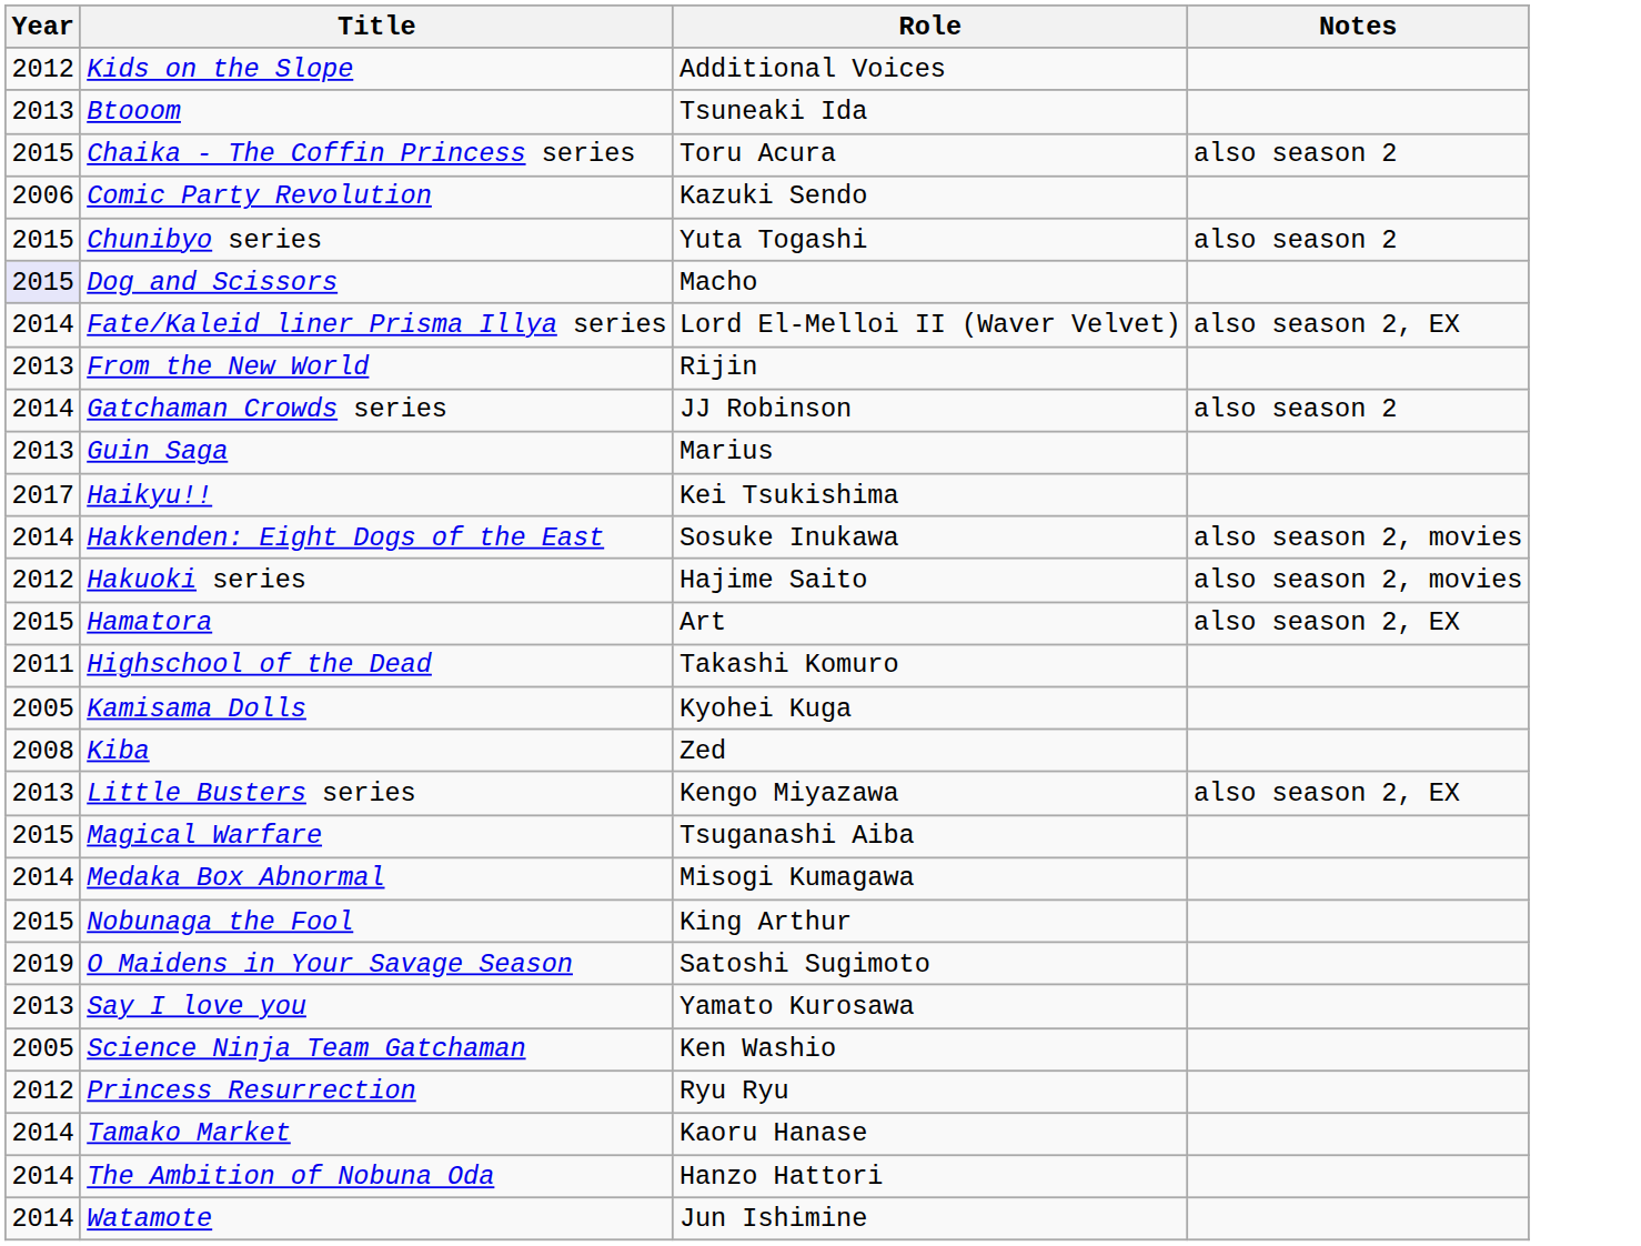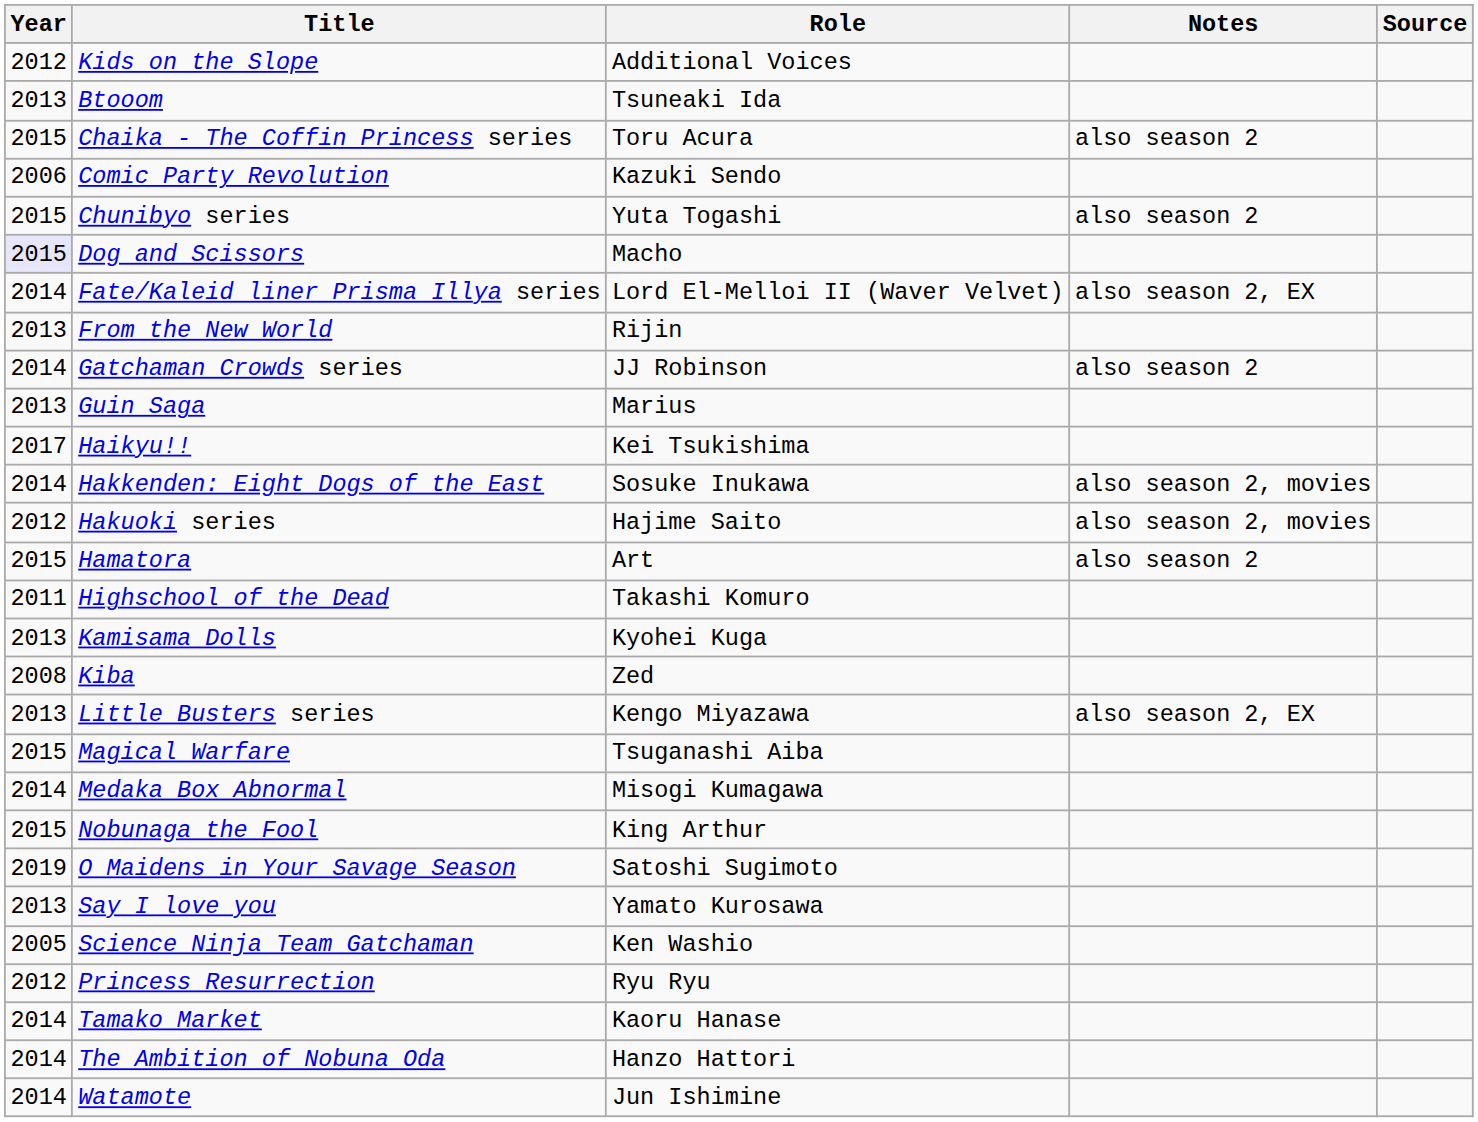+ column: Source
Hamatora | Notes: also season 2, EX -> also season 2
Kamisama Dolls | Year: 2005 -> 2013
